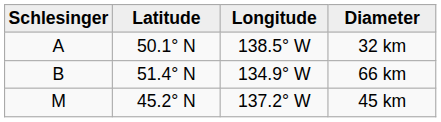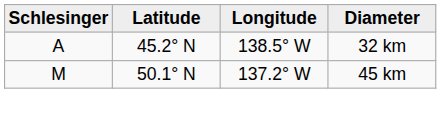32 km | Latitude: 50.1° N -> 45.2° N
- row: B | 51.4° N | 134.9° W | 66 km
45 km | Latitude: 45.2° N -> 50.1° N
